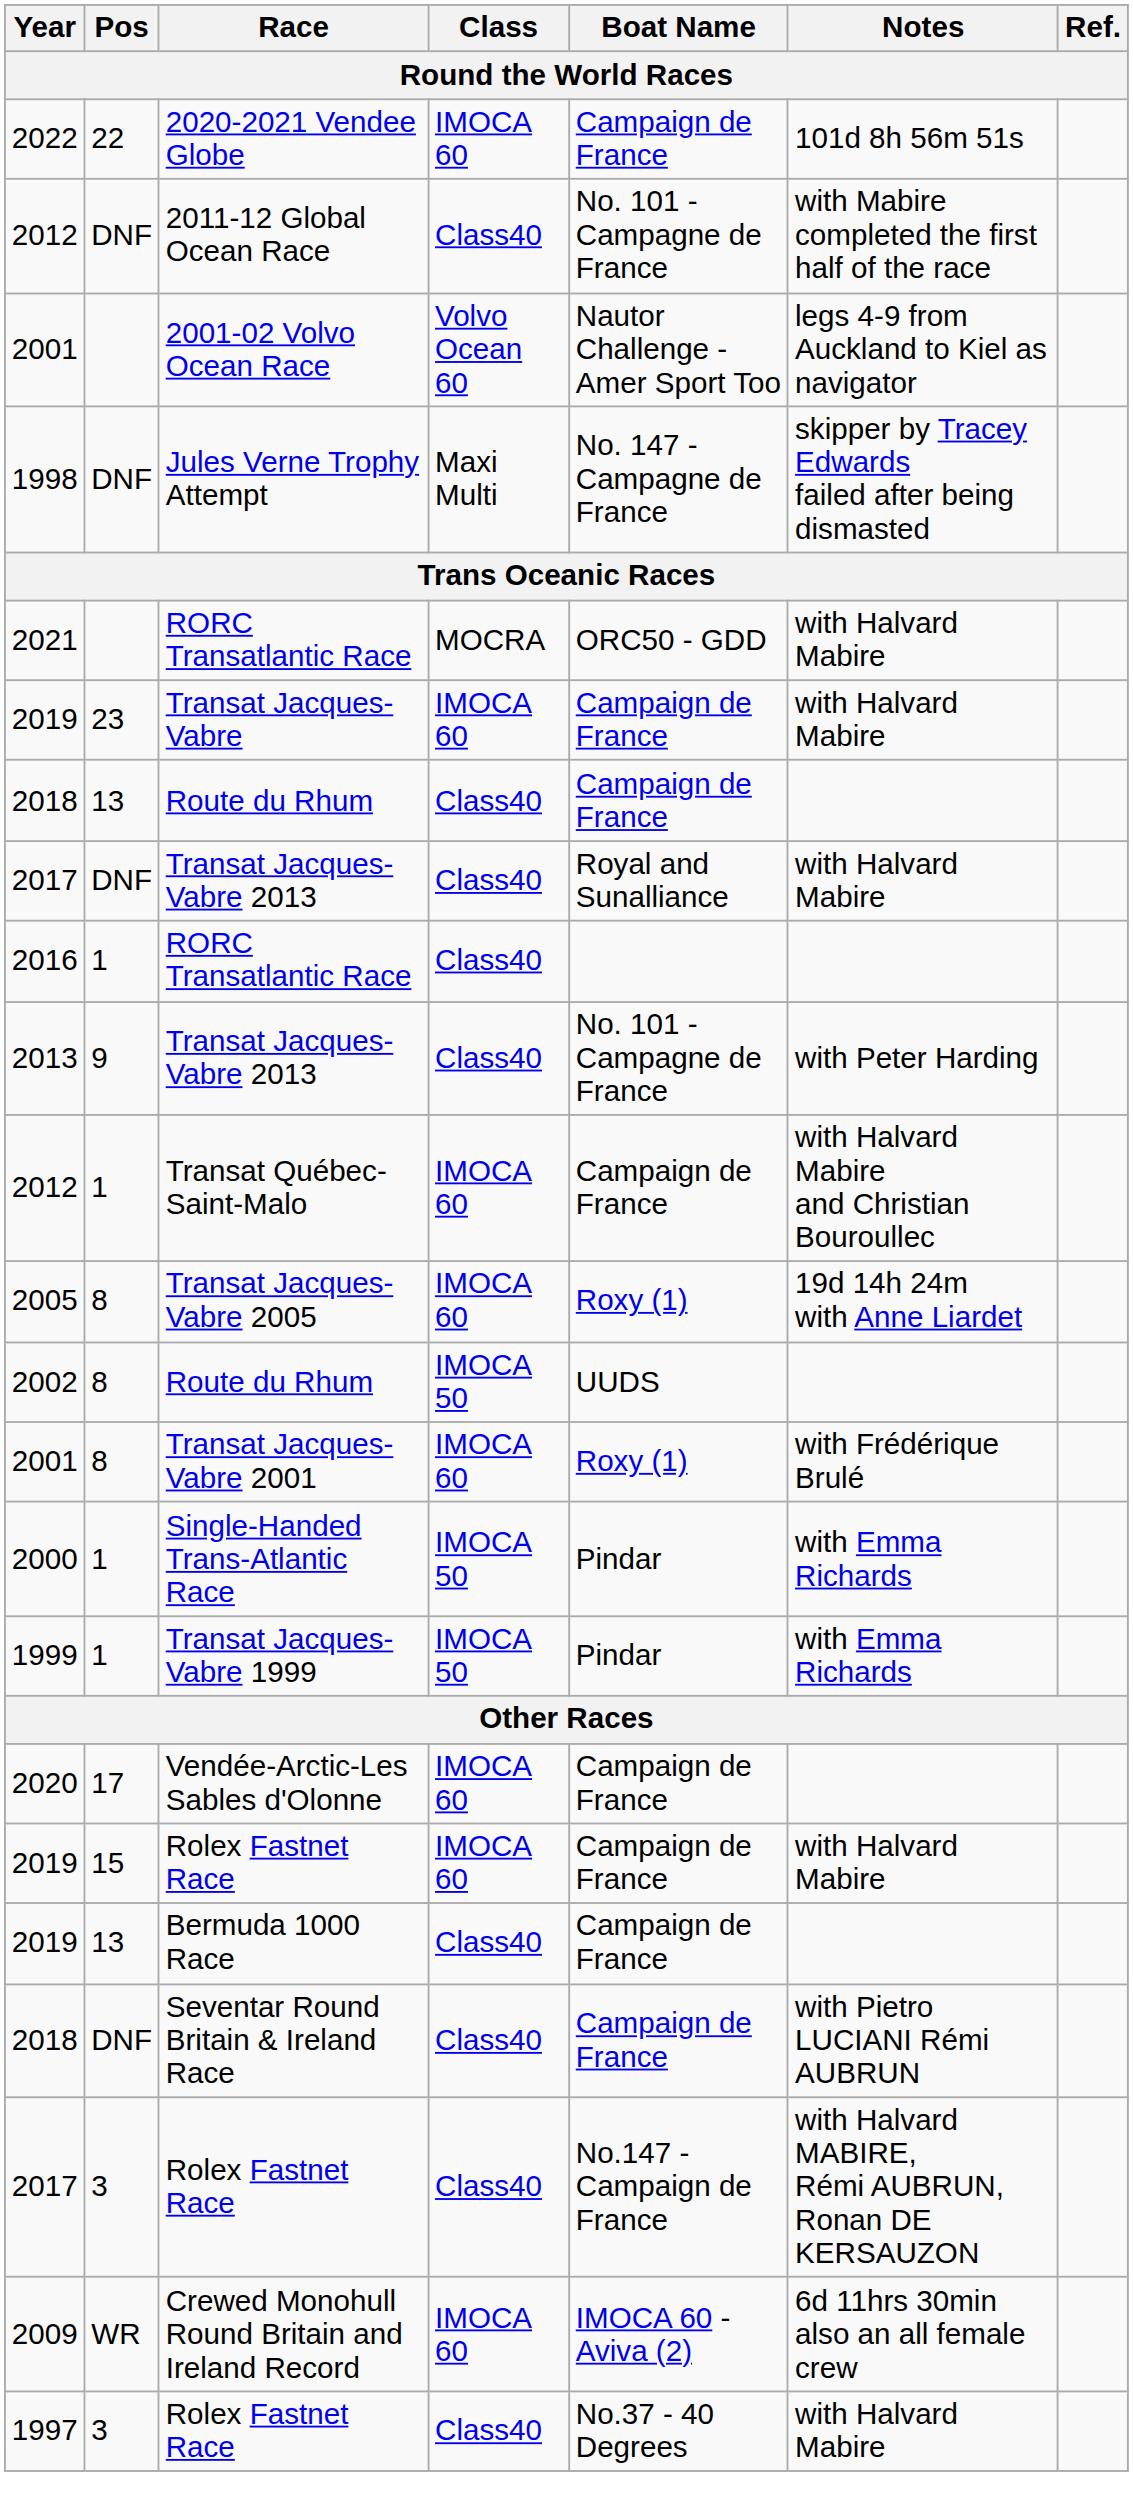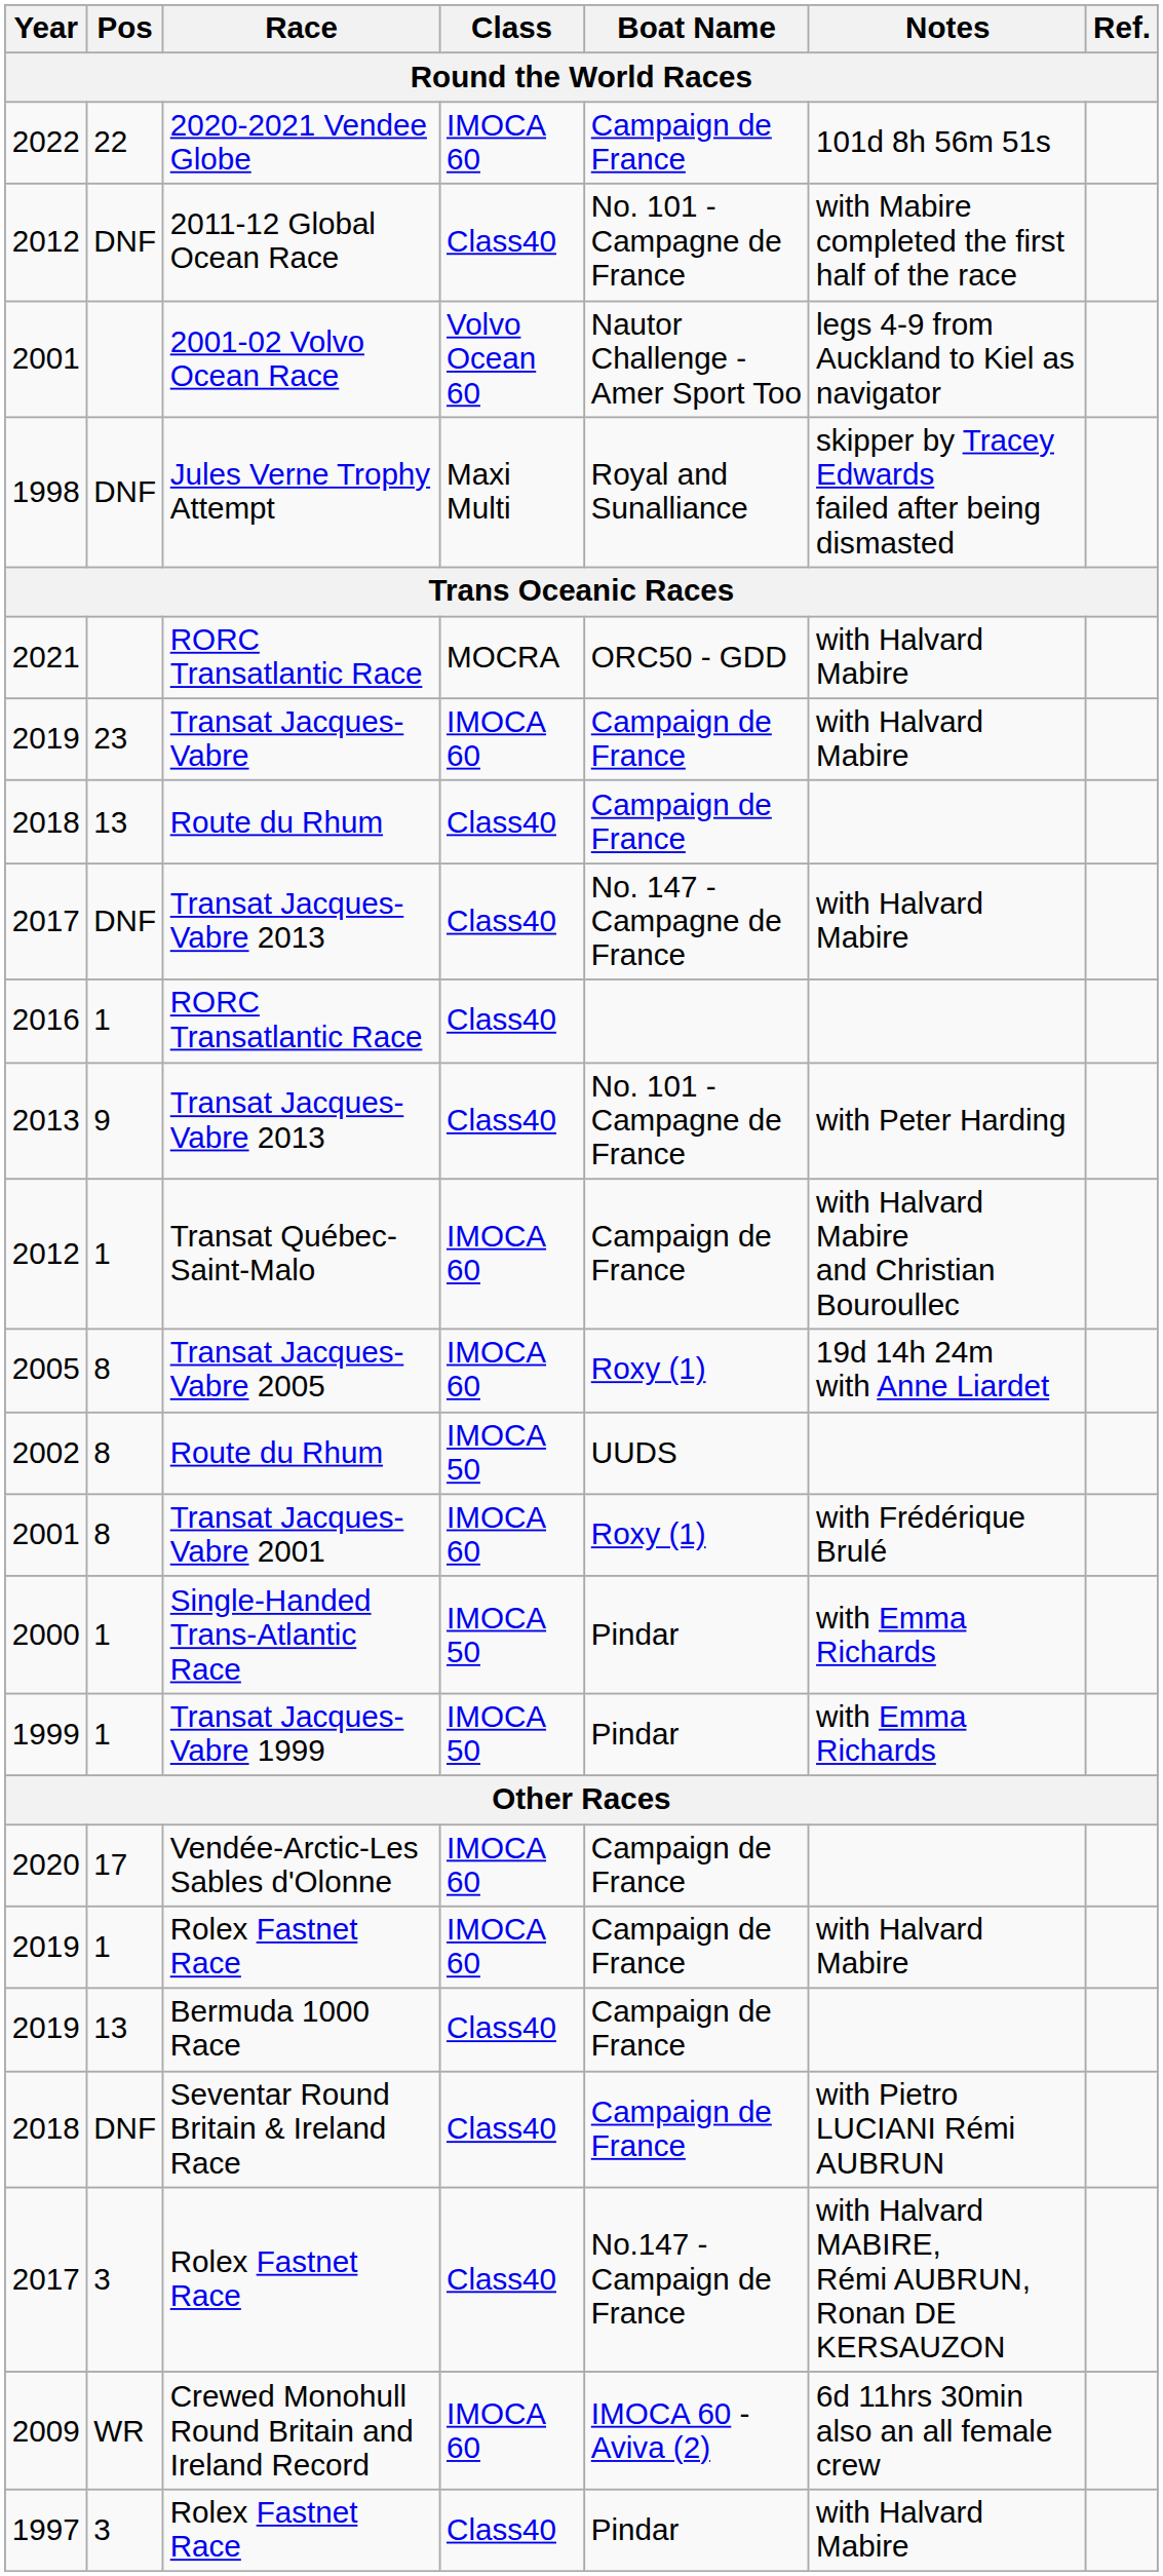Jules Verne Trophy Attempt | Boat Name: No. 147 - Campagne de France -> Royal and Sunalliance
2017 / Transat Jacques-Vabre 2013 | Boat Name: Royal and Sunalliance -> No. 147 - Campagne de France
2019 / Rolex Fastnet Race | Pos: 15 -> 1
1997 / Rolex Fastnet Race | Boat Name: No.37 - 40 Degrees -> Pindar
